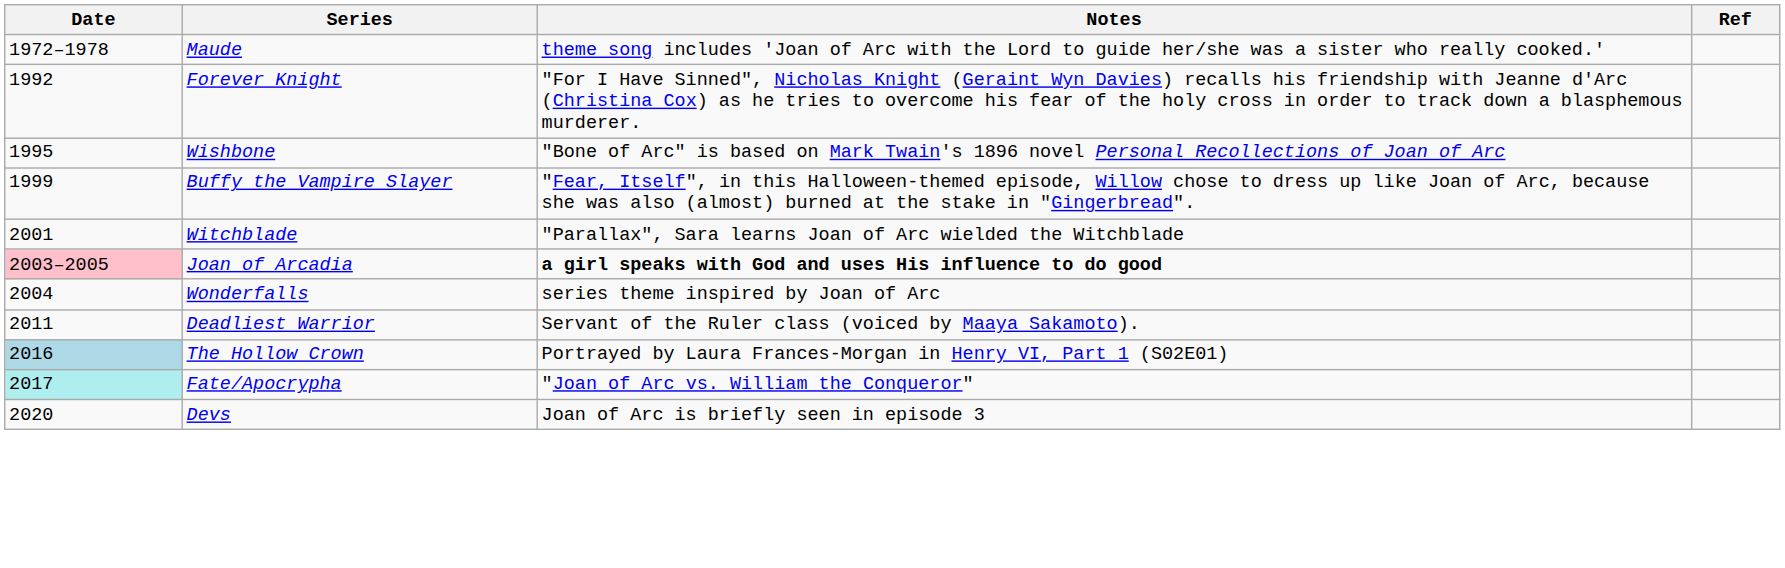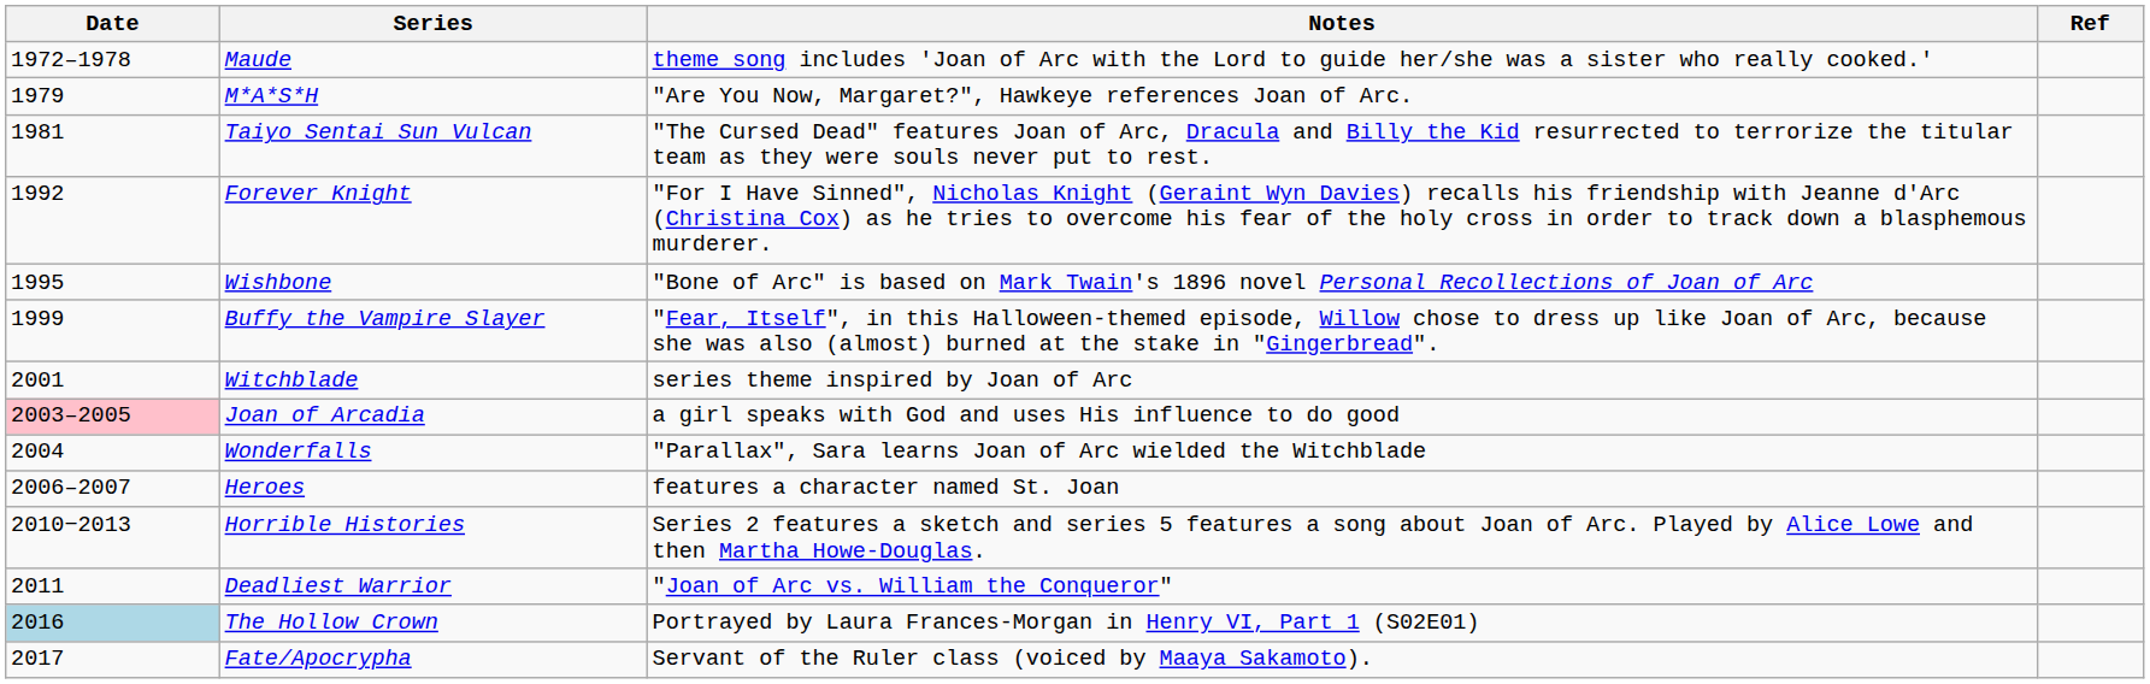+ row: 1979 | M*A*S*H | "Are You Now, Margaret?", Hawkeye references Joan of Arc.
+ row: 1981 | Taiyo Sentai Sun Vulcan | "The Cursed Dead" features Joan of Arc, Dracula and Billy the Kid resurrected to terrorize the titular team as they were souls never put to rest.
Witchblade | Notes: "Parallax", Sara learns Joan of Arc wielded the Witchblade -> series theme inspired by Joan of Arc
Joan of Arcadia | Notes: bold -> normal
Wonderfalls | Notes: series theme inspired by Joan of Arc -> "Parallax", Sara learns Joan of Arc wielded the Witchblade
+ row: 2006–2007 | Heroes | features a character named St. Joan
+ row: 2010−2013 | Horrible Histories | Series 2 features a sketch and series 5 features a song about Joan of Arc. Played by Alice Lowe and then Martha Howe-Douglas.
Deadliest Warrior | Notes: Servant of the Ruler class (voiced by Maaya Sakamoto). -> "Joan of Arc vs. William the Conqueror"
Fate/Apocrypha | Date: paleturquoise background -> no background
Fate/Apocrypha | Notes: "Joan of Arc vs. William the Conqueror" -> Servant of the Ruler class (voiced by Maaya Sakamoto).
- row: 2020 | Devs | Joan of Arc is briefly seen in episode 3
